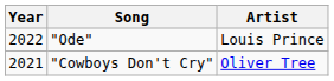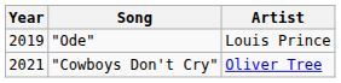"Ode" | Year: 2022 -> 2019
